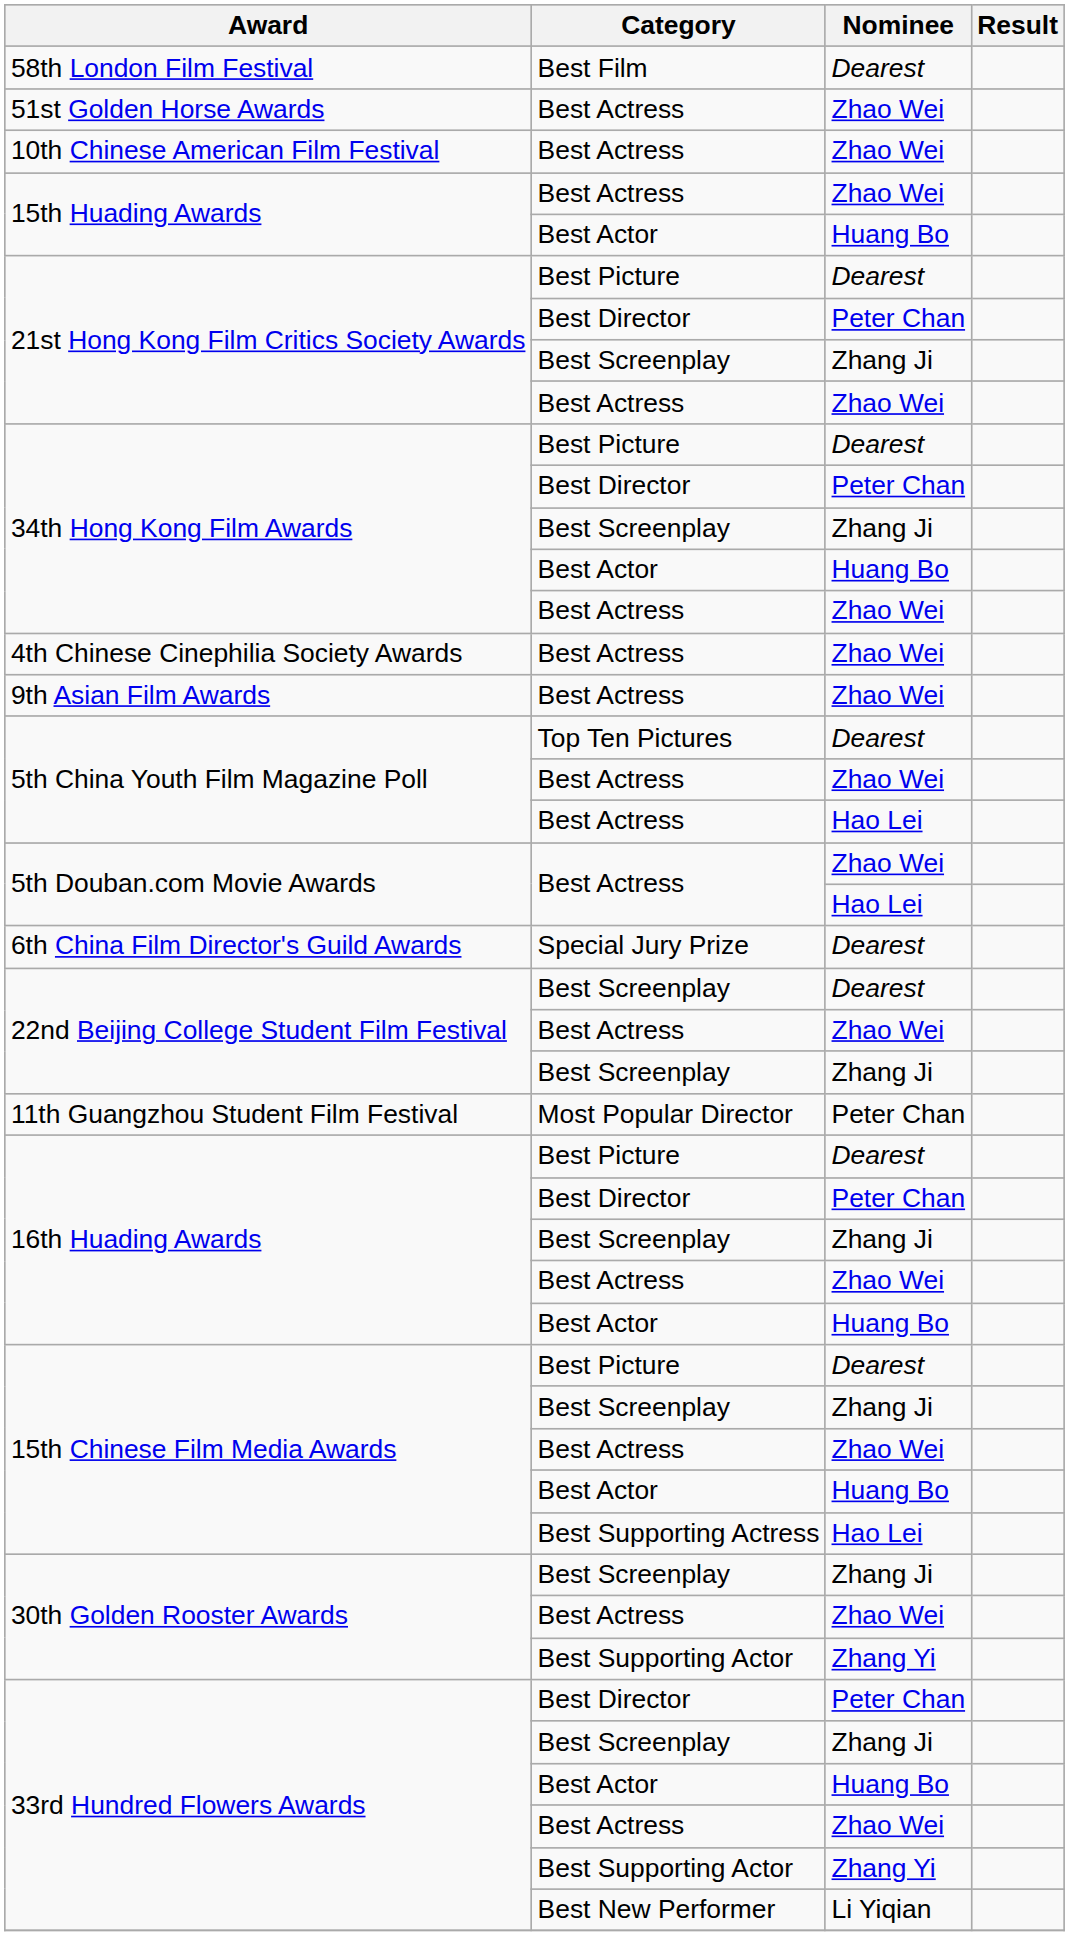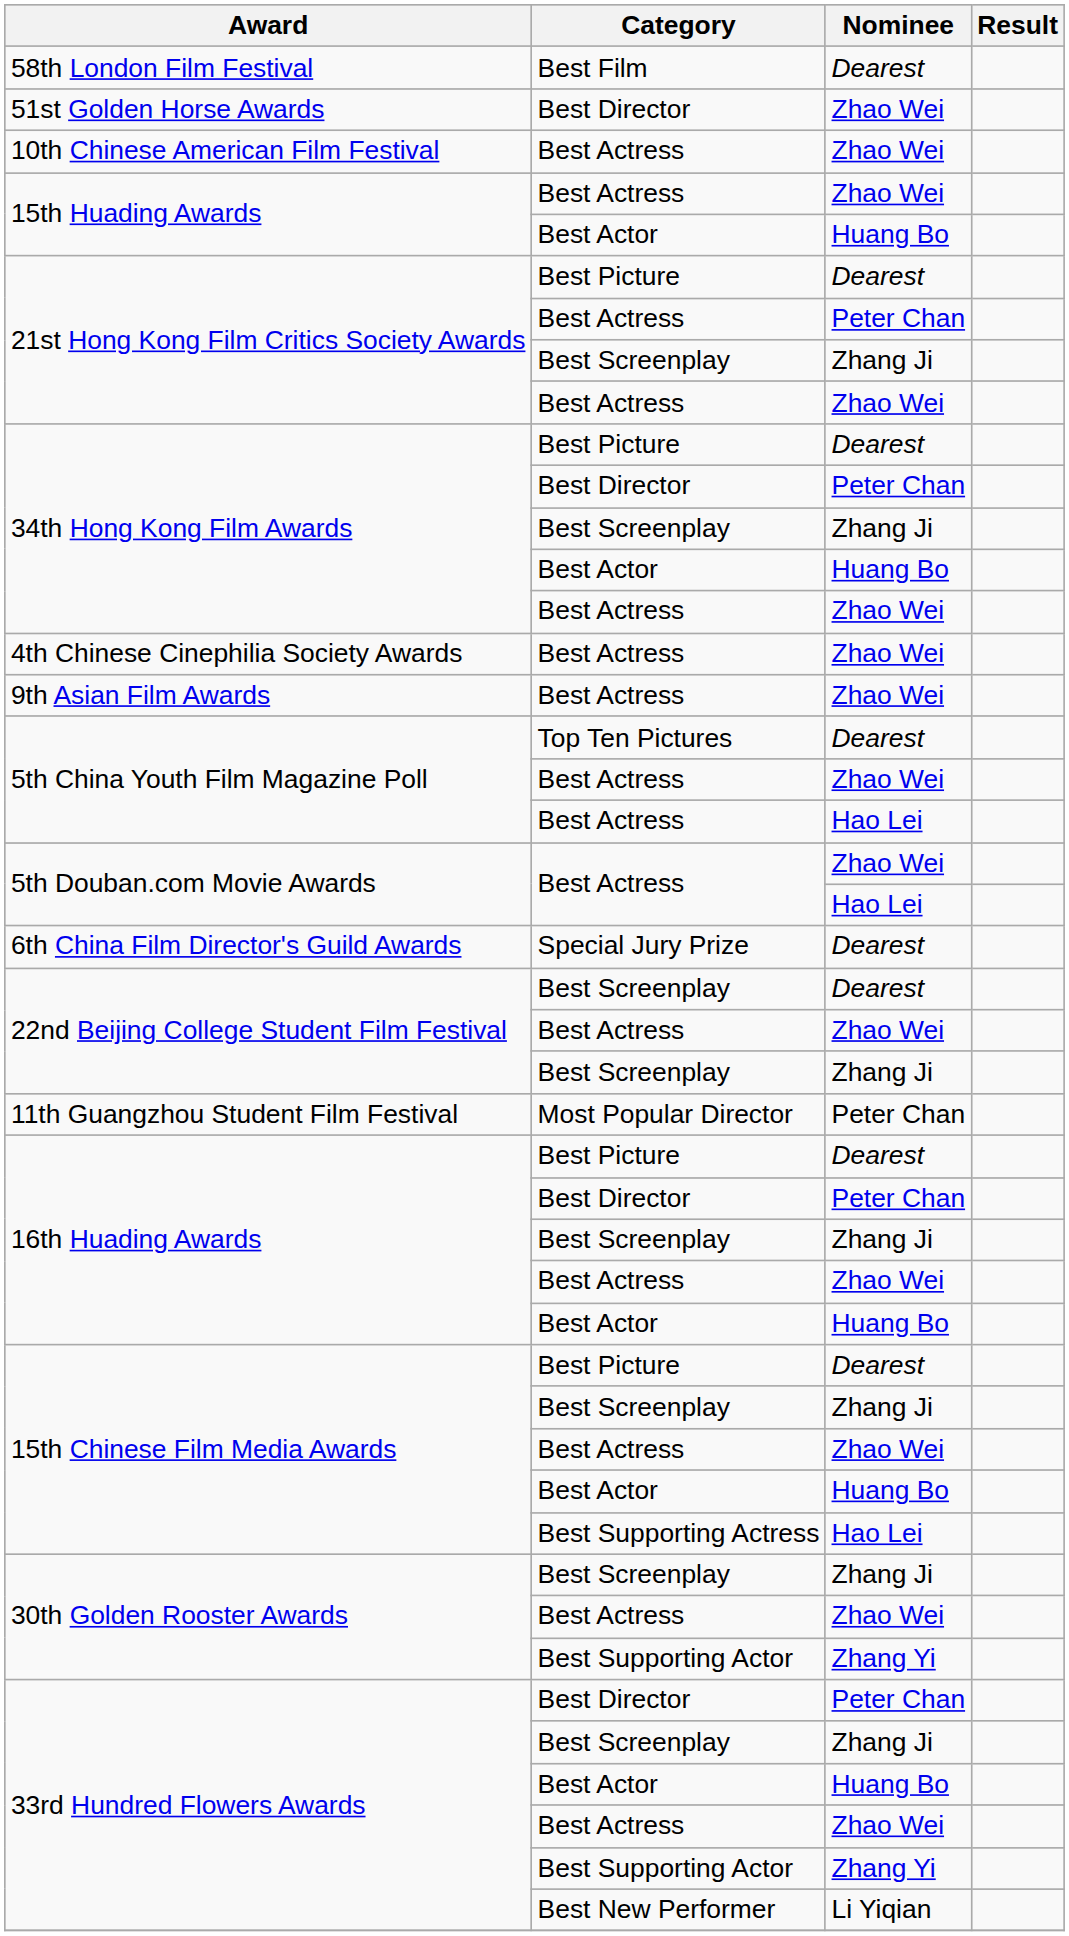51st Golden Horse Awards | Category: Best Actress -> Best Director
21st Hong Kong Film Critics Society Awards / Peter Chan | Category: Best Director -> Best Actress
